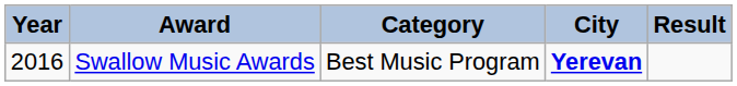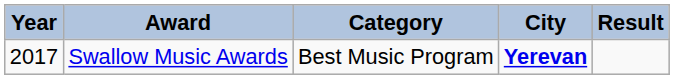Swallow Music Awards | Year: 2016 -> 2017
